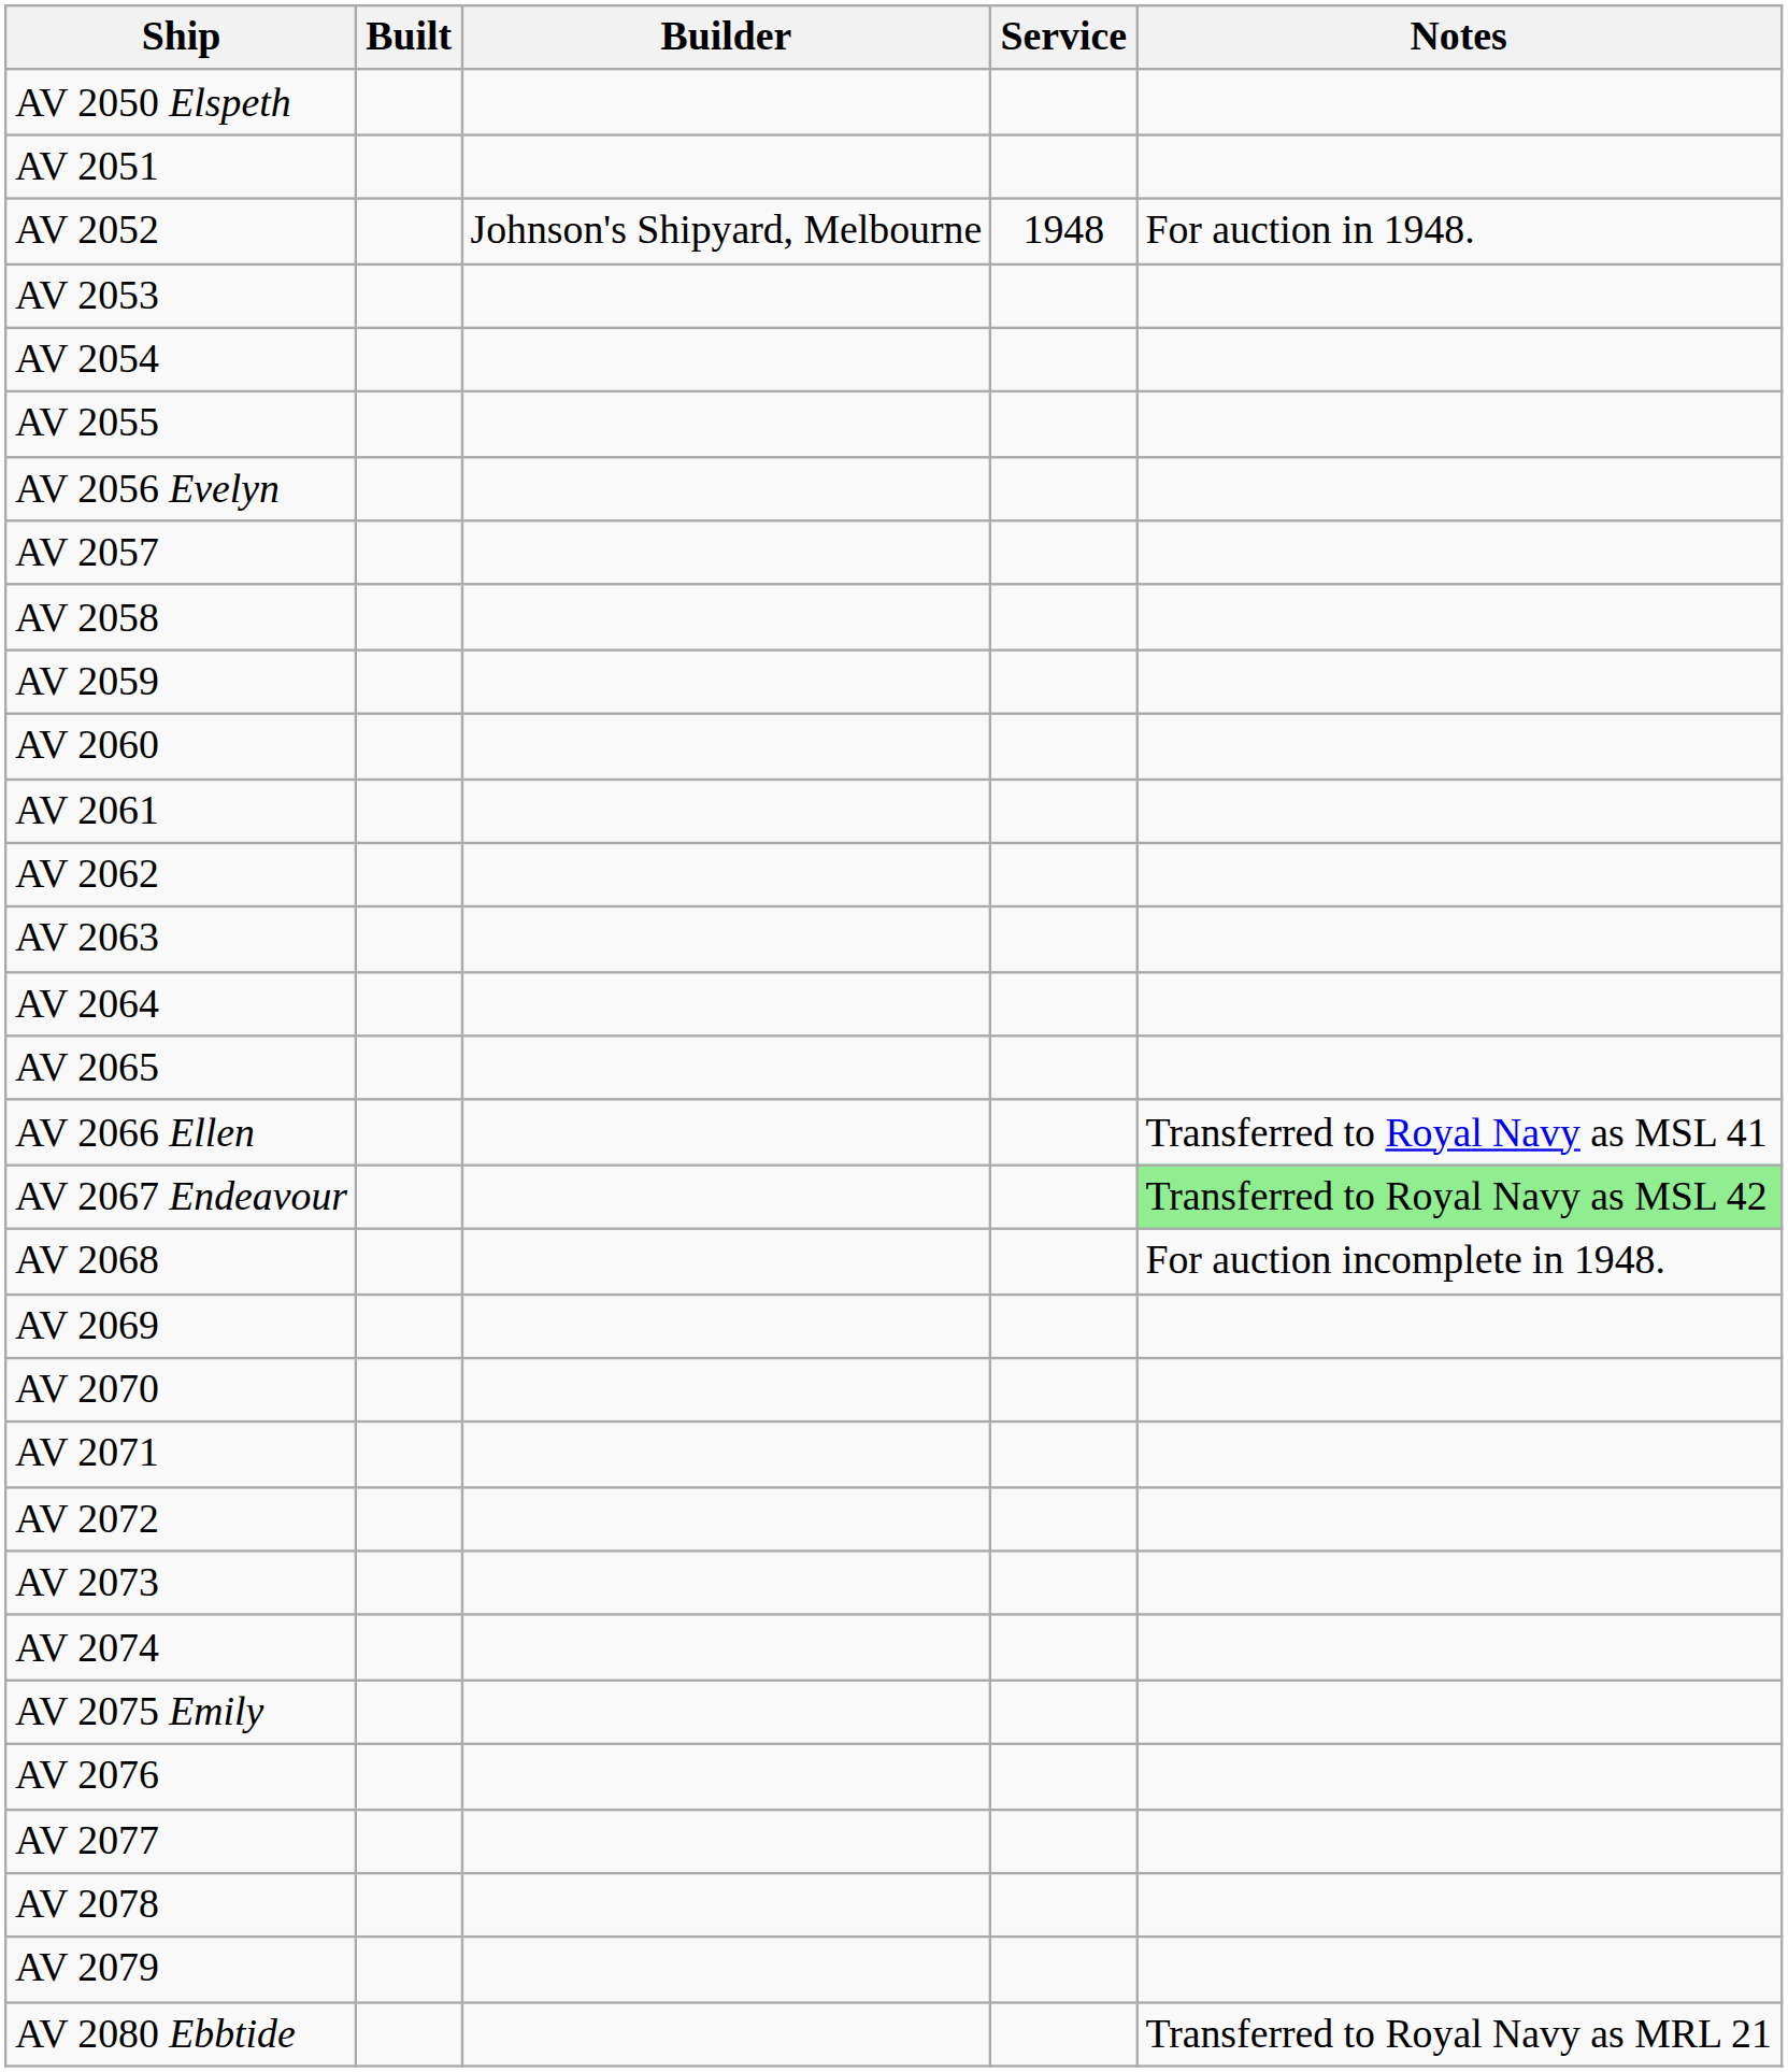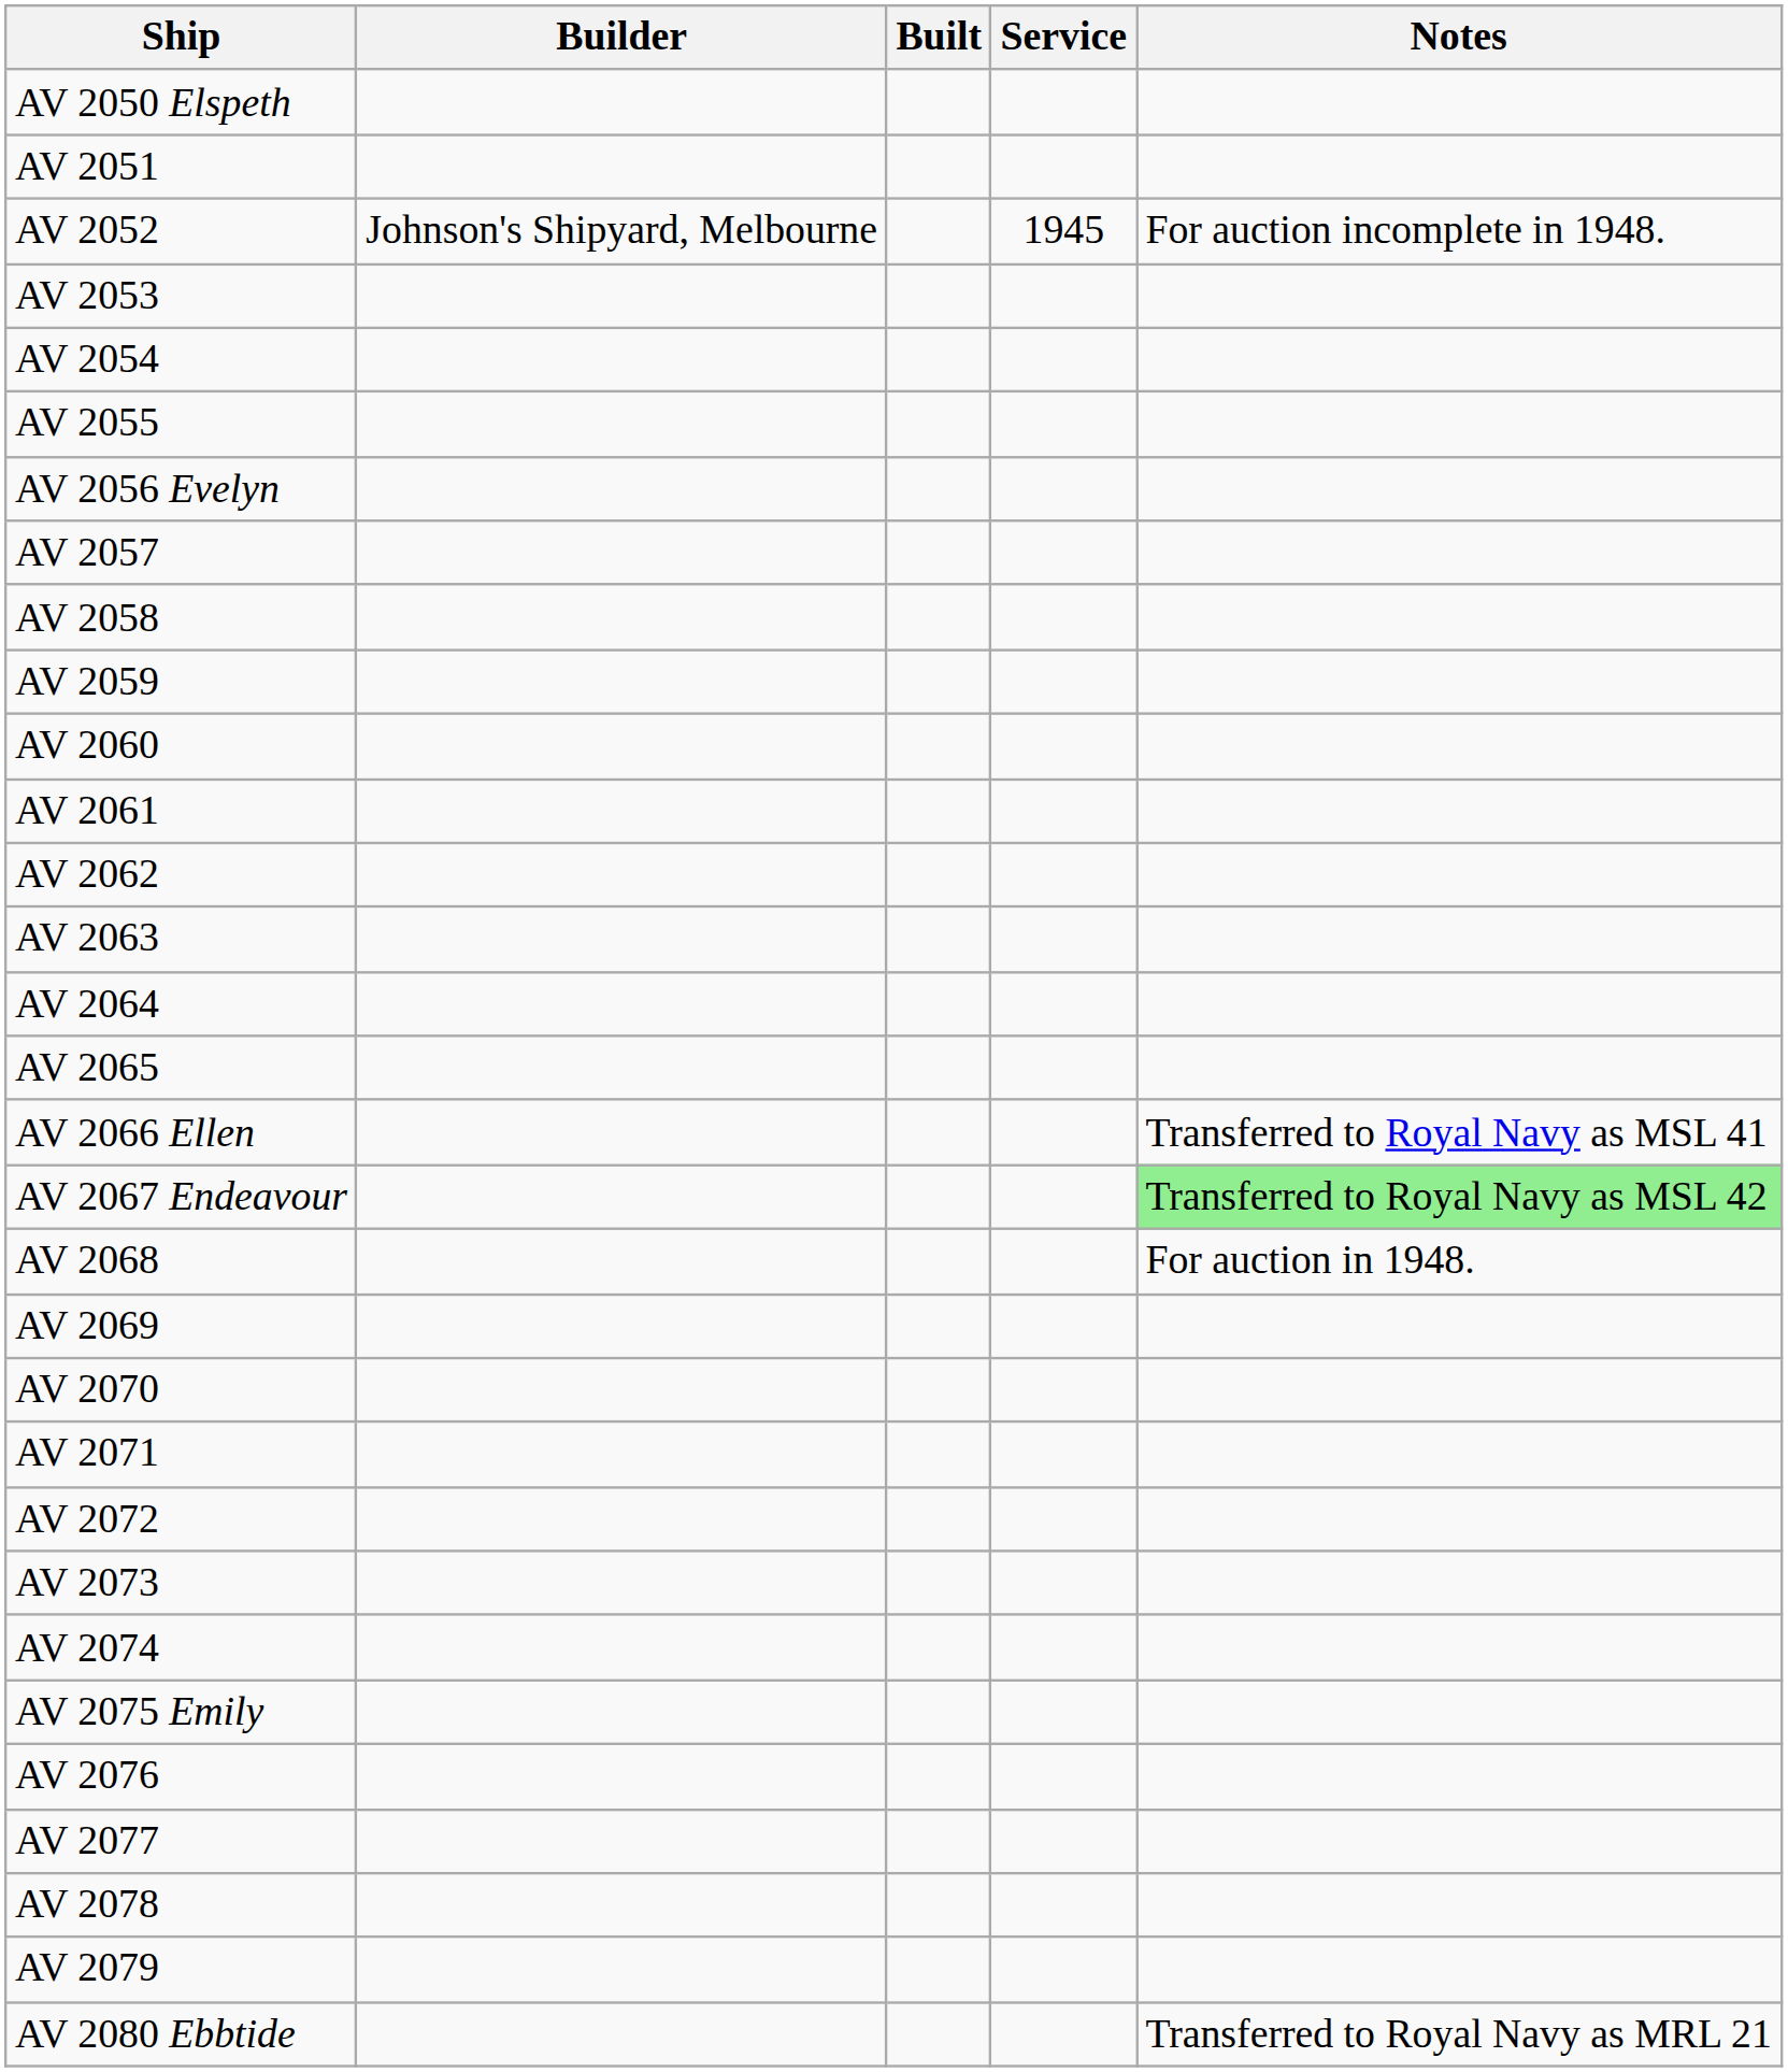columns swapped: Built <-> Builder
AV 2052 | Service: 1948 -> 1945
AV 2052 | Notes: For auction in 1948. -> For auction incomplete in 1948.
AV 2068 | Notes: For auction incomplete in 1948. -> For auction in 1948.
